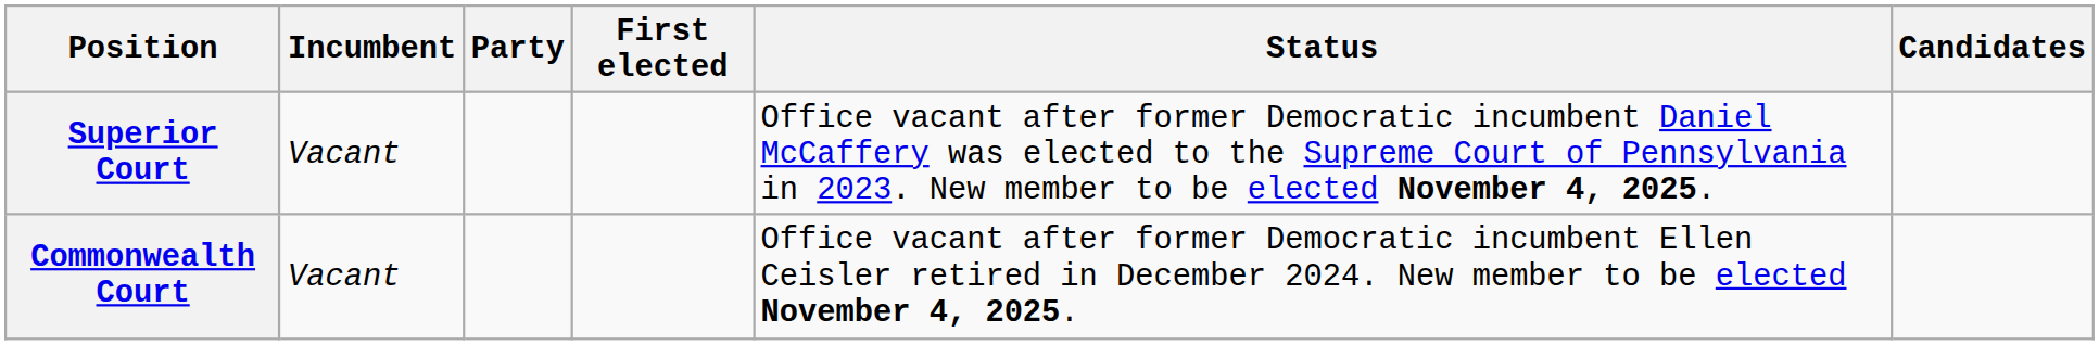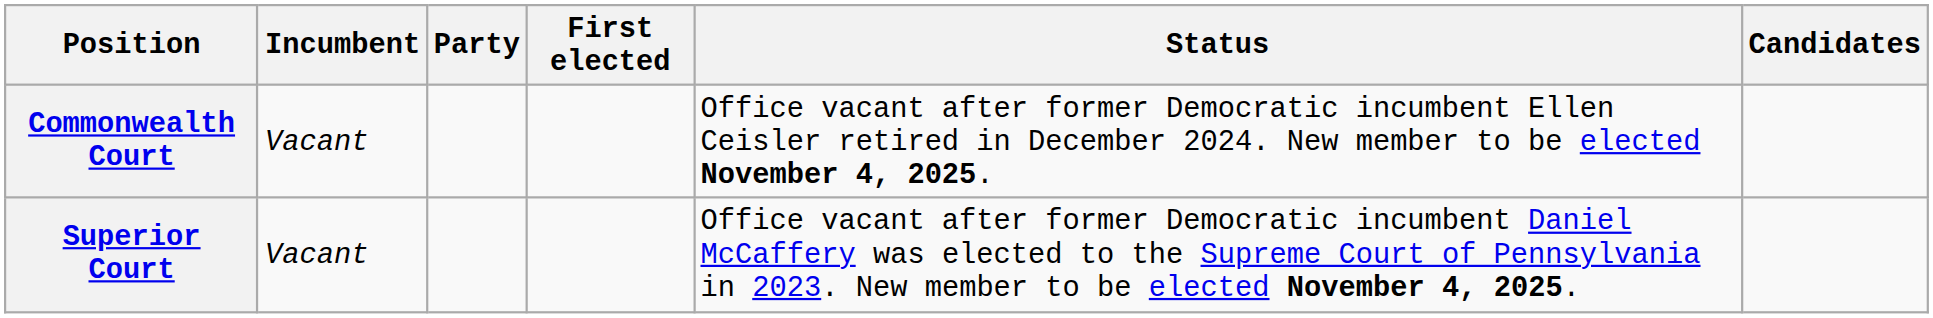rows swapped: Commonwealth Court <-> Superior Court
